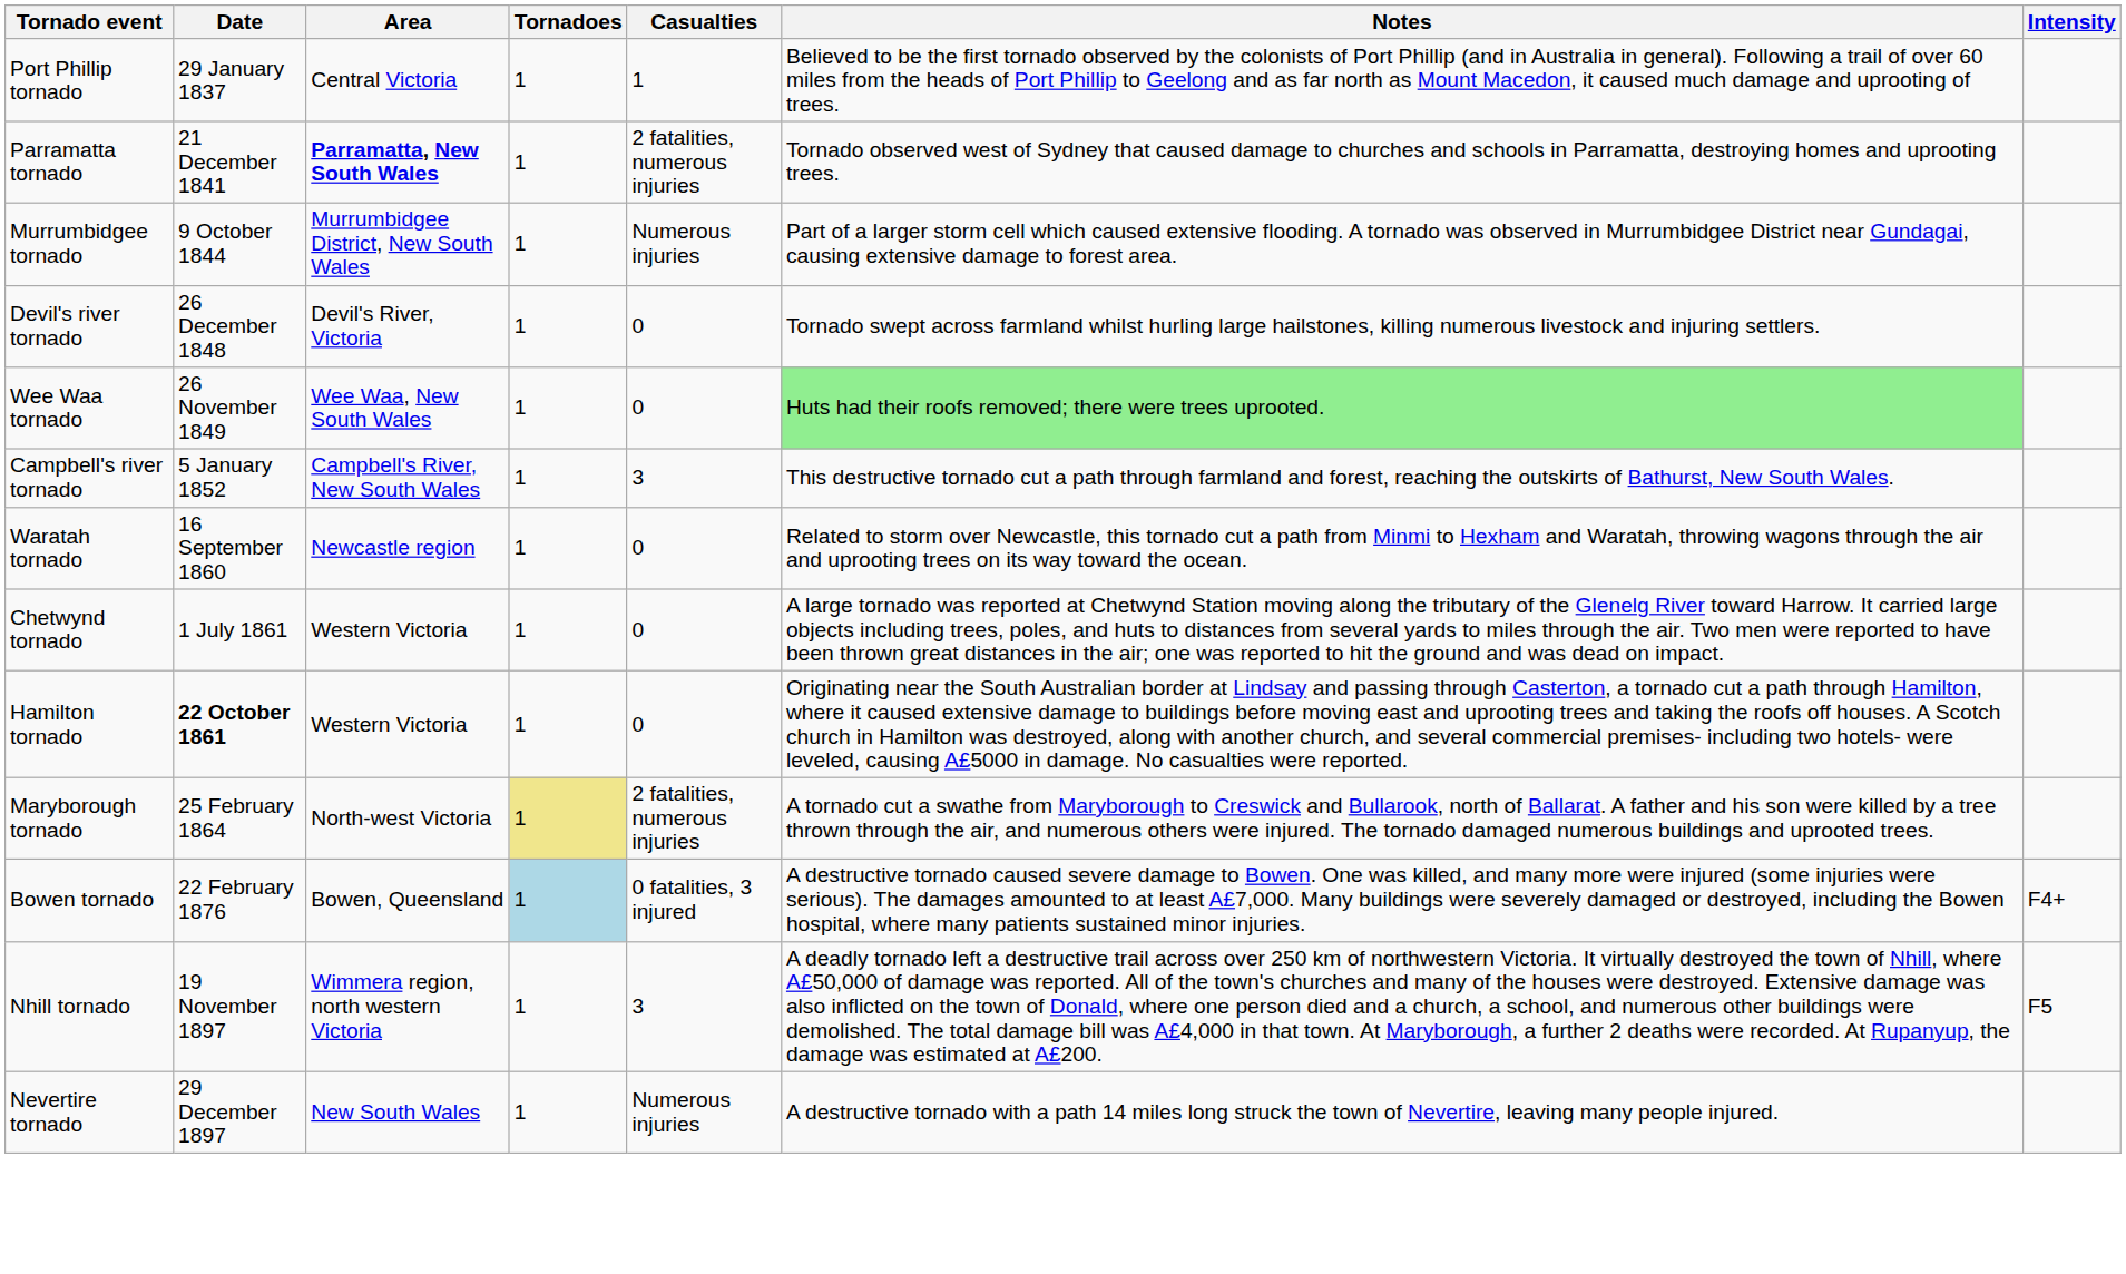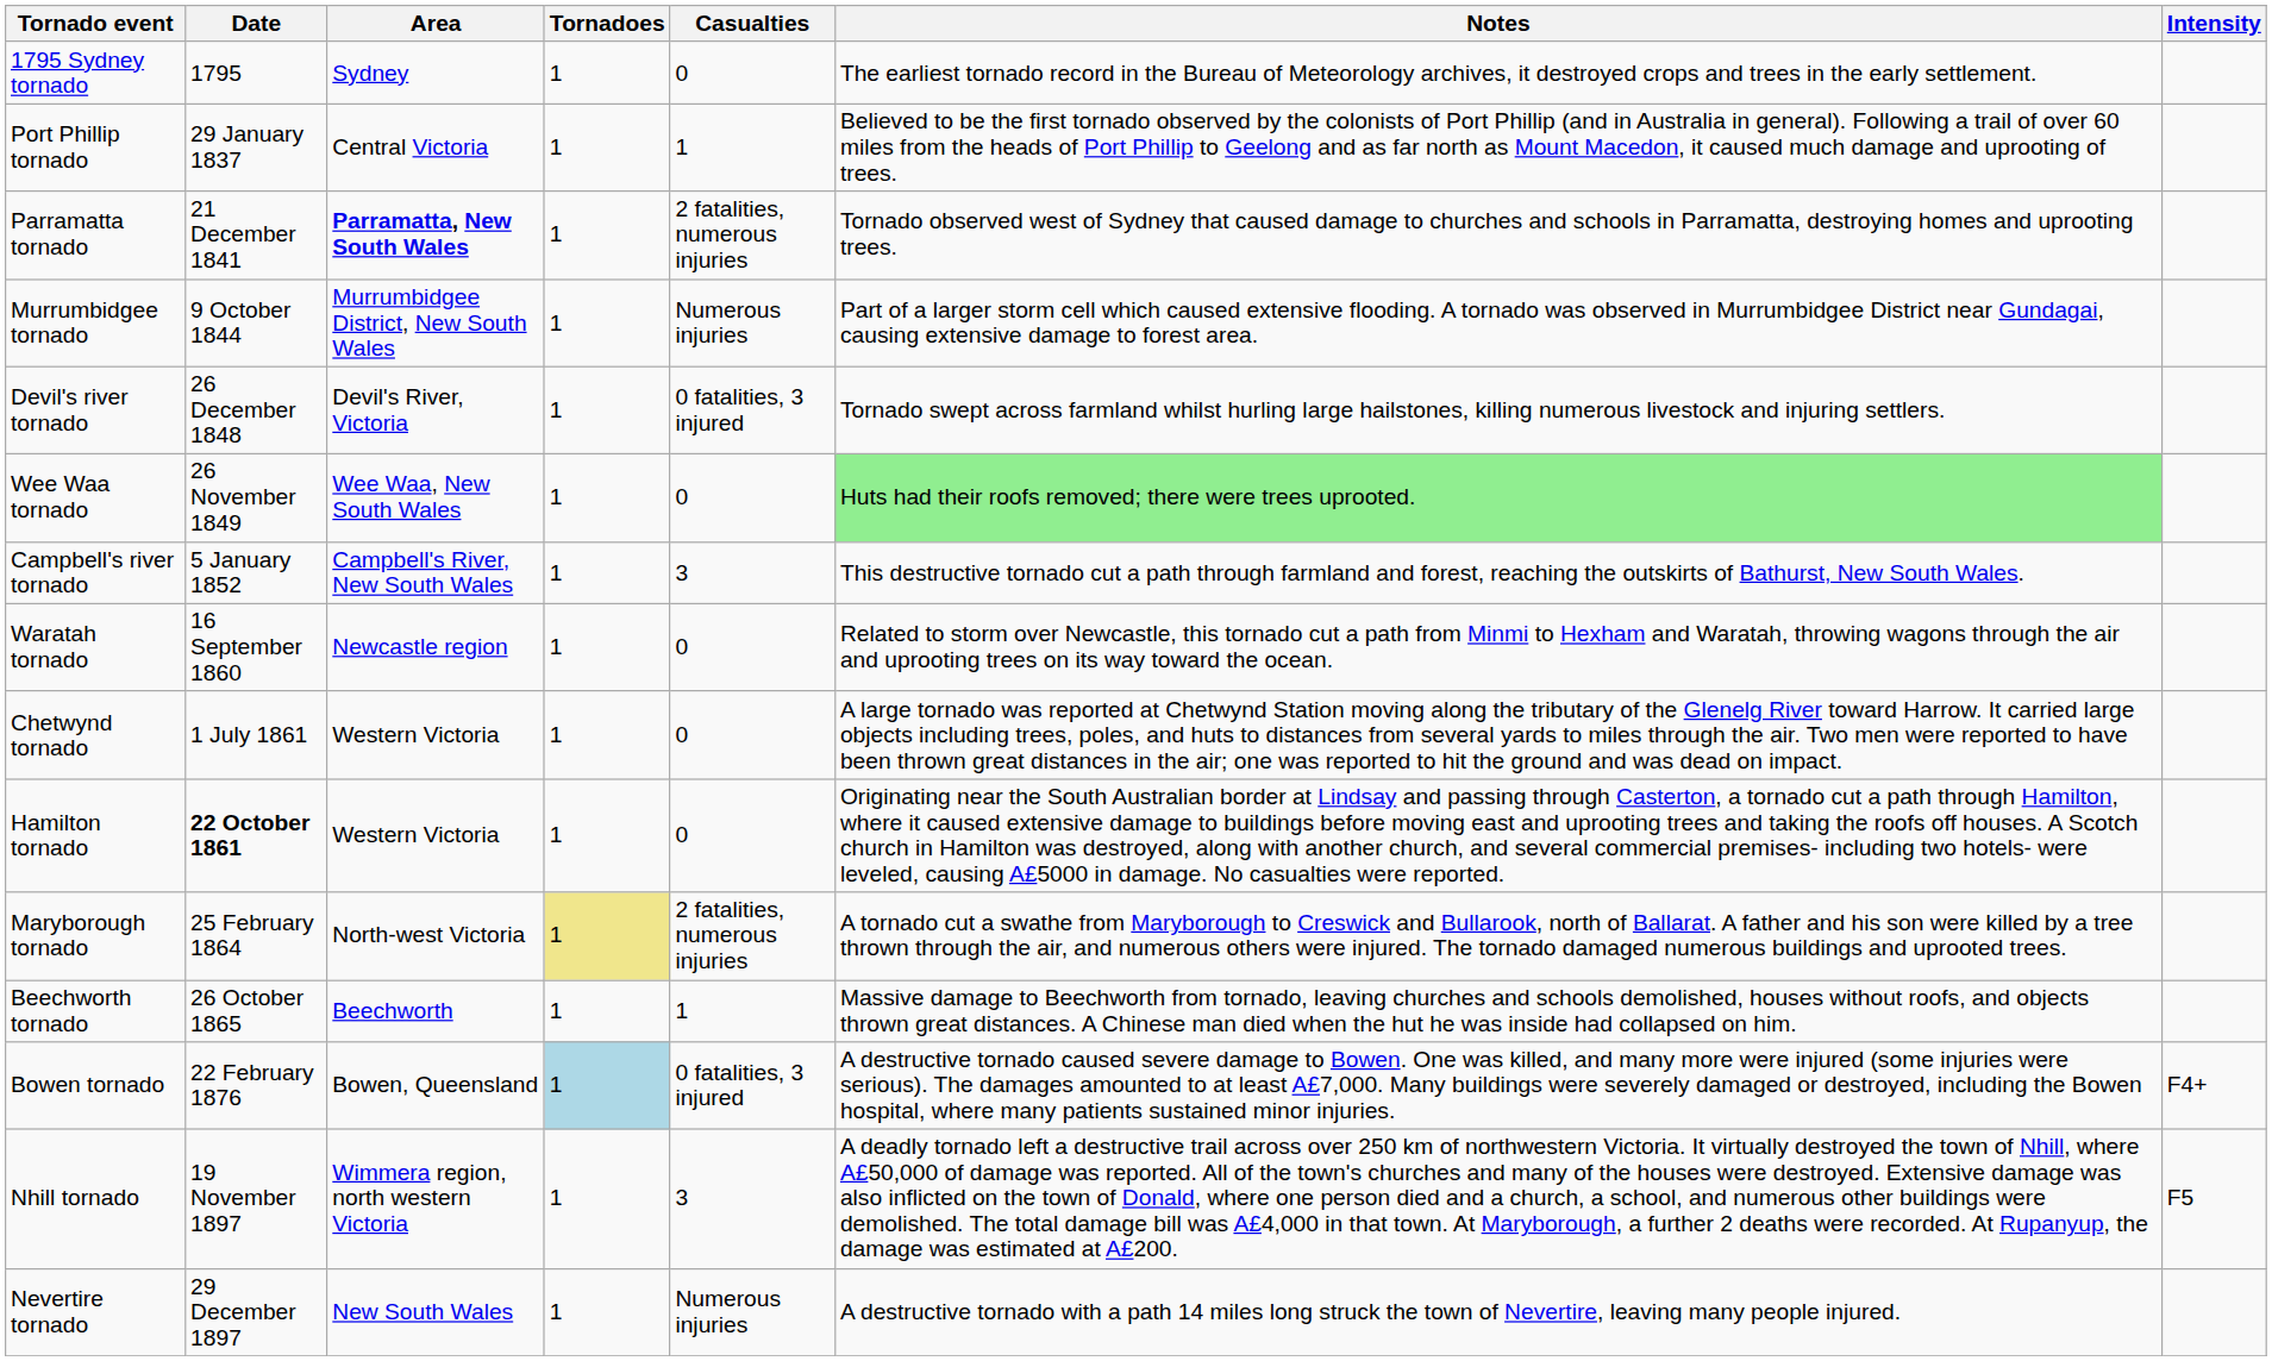+ row: 1795 Sydney tornado | 1795 | Sydney | 1 | 0 | The earliest tornado record in the Bureau of Meteorology archives, it destroyed crops and trees in the early settlement.
Devil's river tornado | Casualties: 0 -> 0 fatalities, 3 injured
+ row: Beechworth tornado | 26 October 1865 | Beechworth | 1 | 1 | Massive damage to Beechworth from tornado, leaving churches and schools demolished, houses without roofs, and objects thrown great distances. A Chinese man died when the hut he was inside had collapsed on him.
